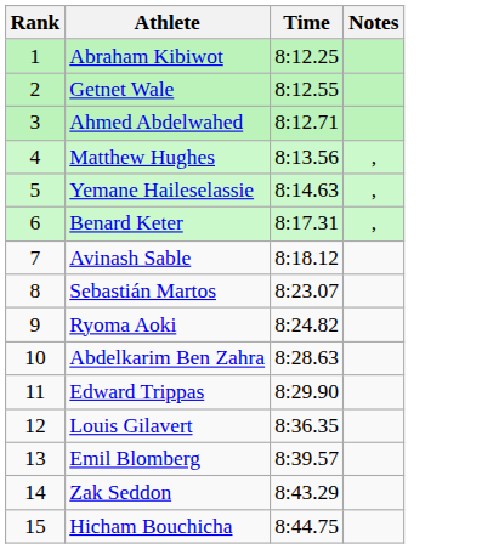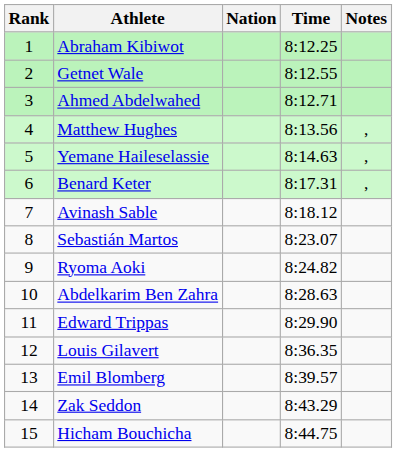+ column: Nation
